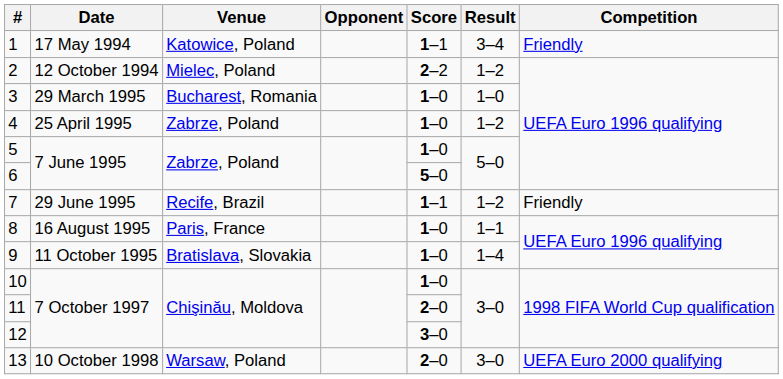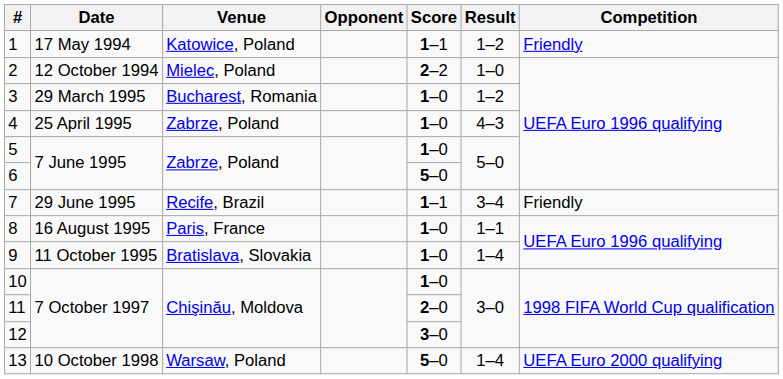1 | Result: 3–4 -> 1–2
2 | Result: 1–2 -> 1–0
3 | Result: 1–0 -> 1–2
4 | Result: 1–2 -> 4–3
7 | Result: 1–2 -> 3–4
13 | Score: 2–0 -> 5–0
13 | Result: 3–0 -> 1–4
